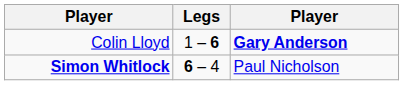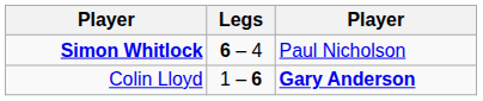rows swapped: Simon Whitlock <-> Colin Lloyd
